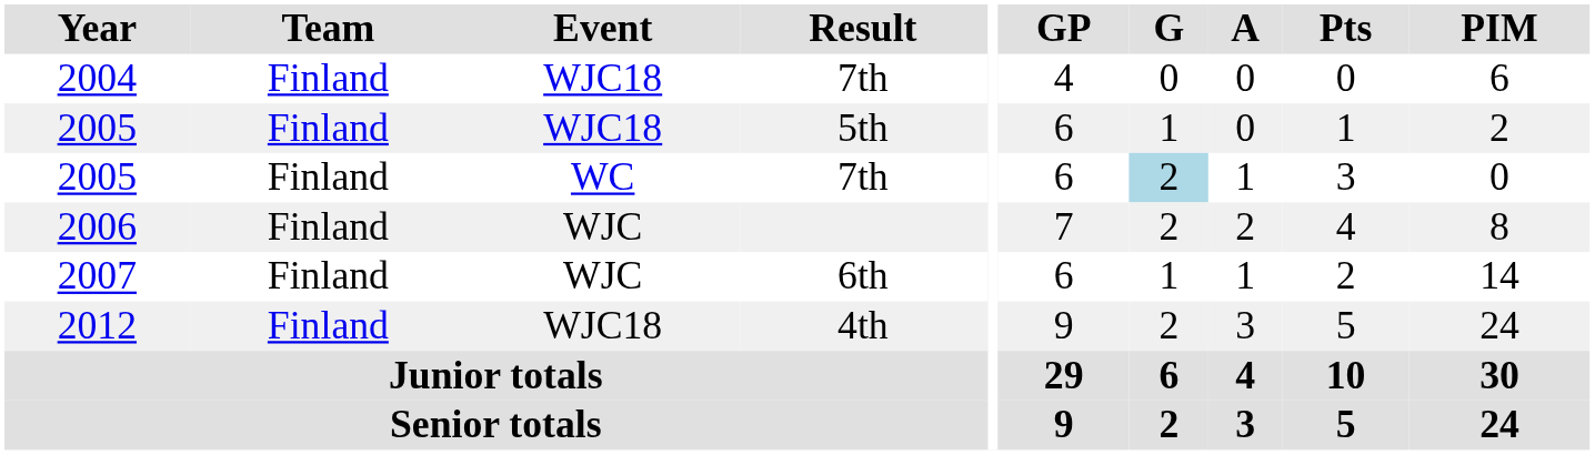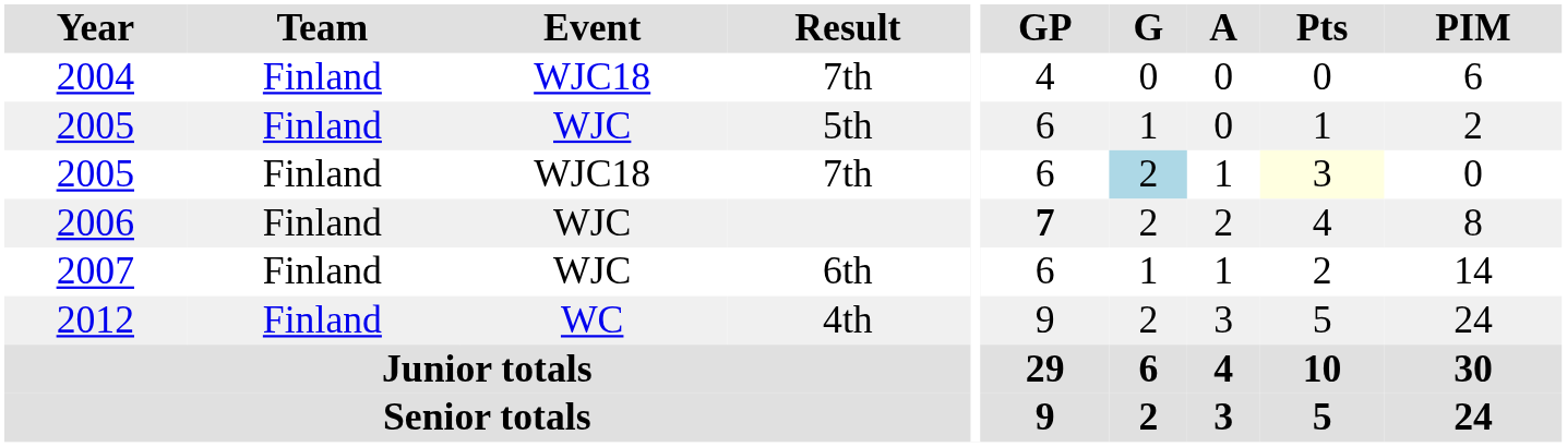2005 / 5th | Event: WJC18 -> WJC
2005 / 7th | Event: WC -> WJC18
2005 / 7th | Pts: no background -> lightyellow background
2006 | GP: normal -> bold
2012 | Event: WJC18 -> WC
